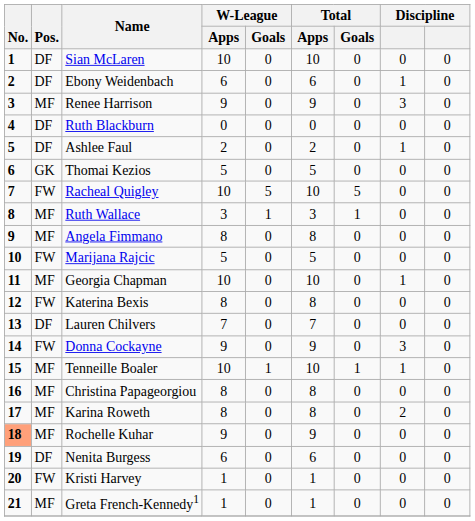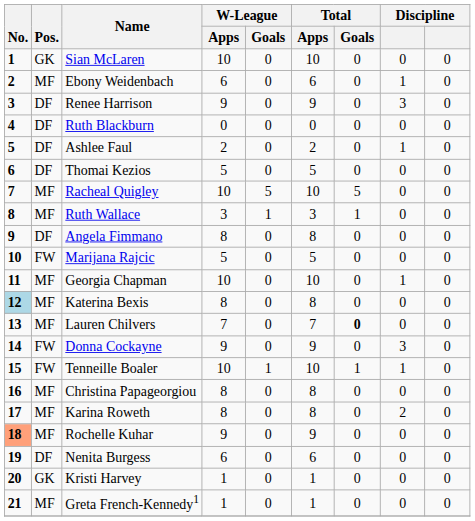Sian McLaren | Pos.: DF -> GK
Ebony Weidenbach | Pos.: DF -> MF
Renee Harrison | Pos.: MF -> DF
Thomai Kezios | Pos.: GK -> DF
Racheal Quigley | Pos.: FW -> MF
Angela Fimmano | Pos.: MF -> DF
Katerina Bexis | No.: no background -> lightblue background
Katerina Bexis | Pos.: FW -> MF
Lauren Chilvers | Pos.: DF -> MF
Lauren Chilvers | Total / Goals: normal -> bold
Tenneille Boaler | Pos.: MF -> FW
Kristi Harvey | Pos.: FW -> GK
